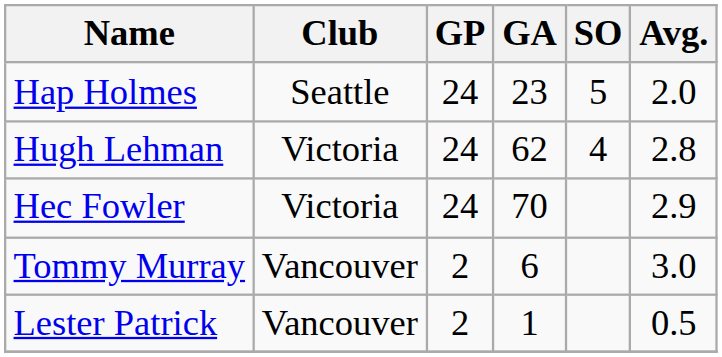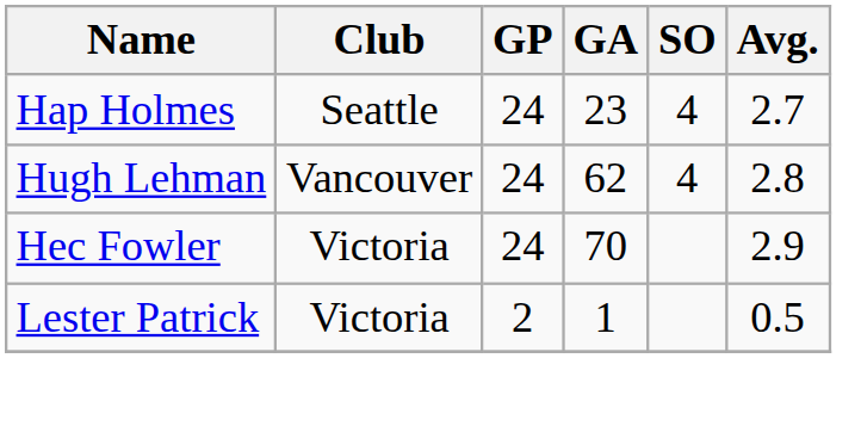Hap Holmes | SO: 5 -> 4
Hap Holmes | Avg.: 2.0 -> 2.7
Hugh Lehman | Club: Victoria -> Vancouver
- row: Tommy Murray | Vancouver | 2 | 6 | 3.0
Lester Patrick | Club: Vancouver -> Victoria
